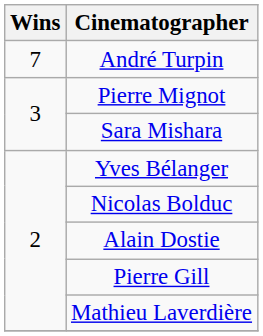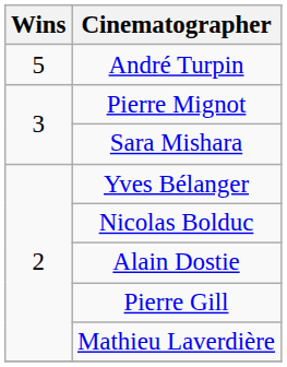André Turpin | Wins: 7 -> 5
